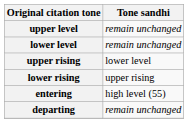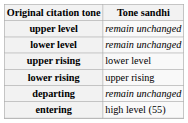rows swapped: departing <-> entering
